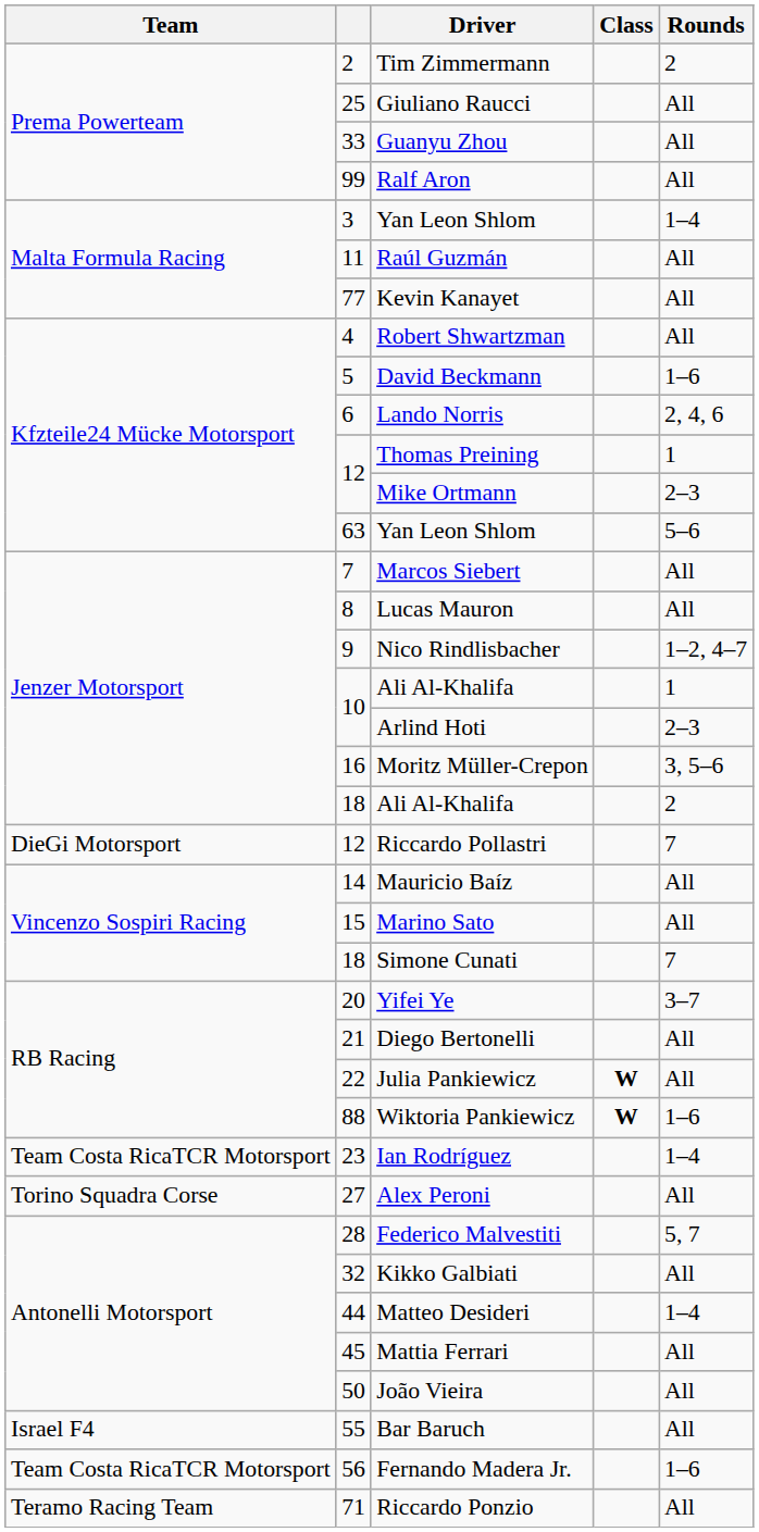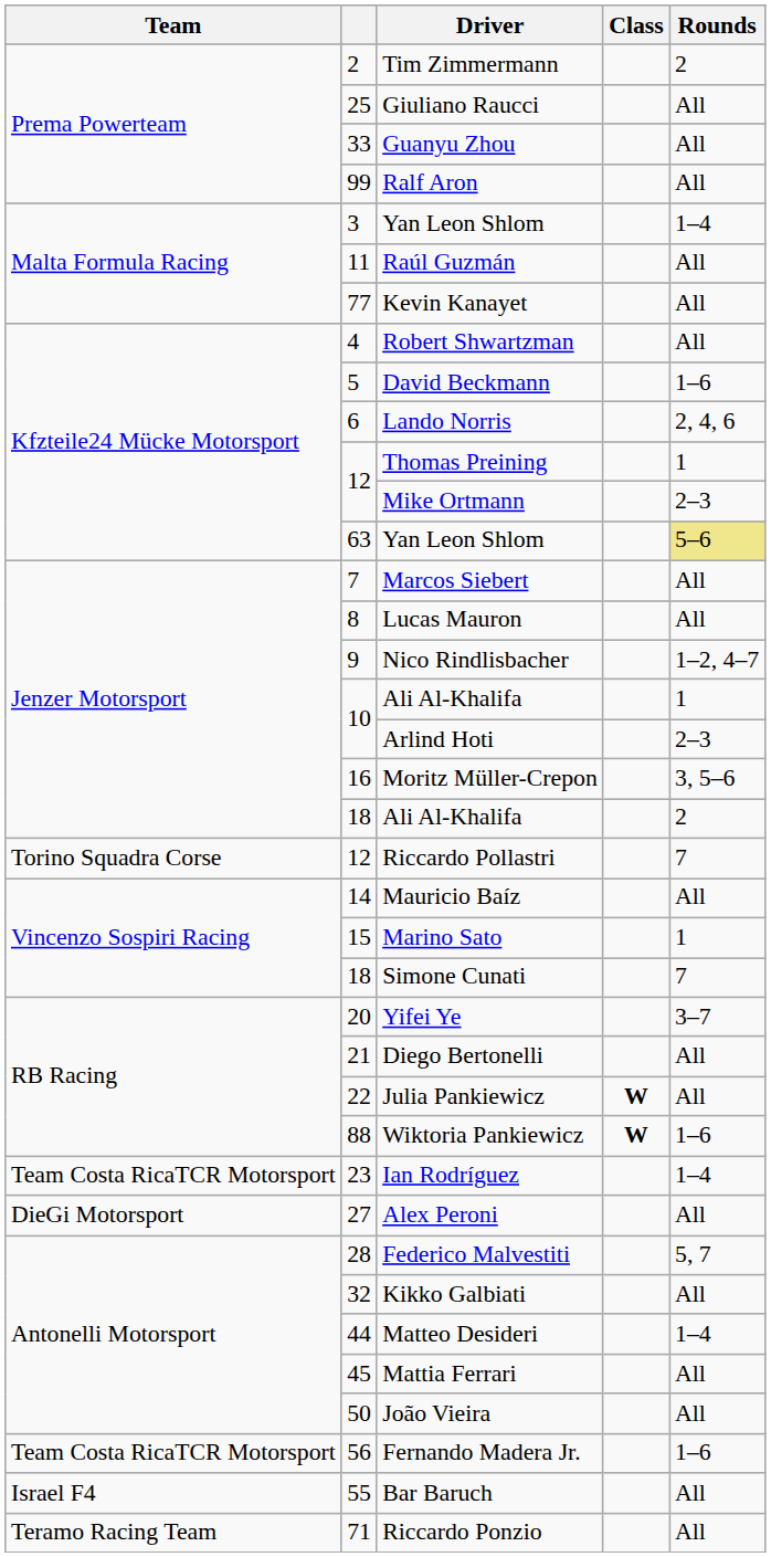63 / Yan Leon Shlom | Rounds: no background -> khaki background
Riccardo Pollastri | Team: DieGi Motorsport -> Torino Squadra Corse
Marino Sato | Rounds: All -> 1
Alex Peroni | Team: Torino Squadra Corse -> DieGi Motorsport
rows swapped: Bar Baruch <-> Fernando Madera Jr.
